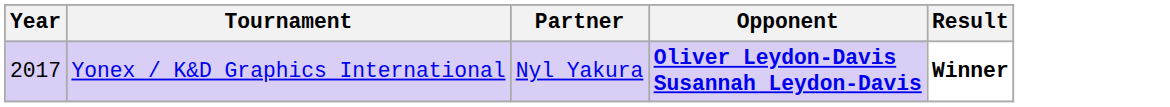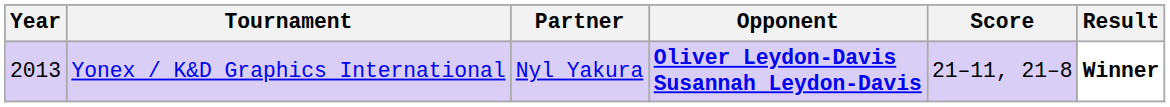+ column: Score | 21–11, 21–8
Yonex / K&D Graphics International | Year: 2017 -> 2013
